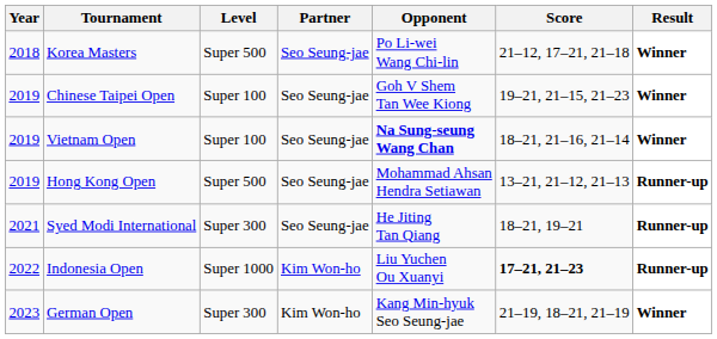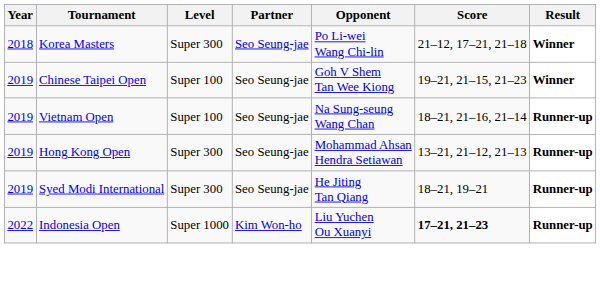Korea Masters | Level: Super 500 -> Super 300
Vietnam Open | Opponent: bold -> normal
Vietnam Open | Result: Winner -> Runner-up
Hong Kong Open | Level: Super 500 -> Super 300
Syed Modi International | Year: 2021 -> 2019
- row: 2023 | German Open | Super 300 | Kim Won-ho | Kang Min-hyuk Seo Seung-jae | 21–19, 18–21, 21–19 | Winner
